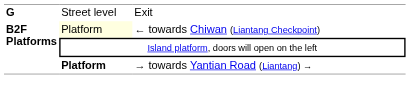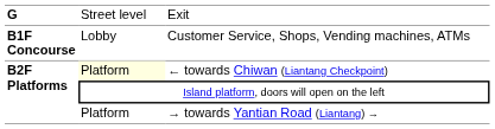+ row: B1F Concourse | Lobby | Customer Service, Shops, Vending machines, ATMs
→ towards Yantian Road (Liantang) → | column 2: bold -> normal
